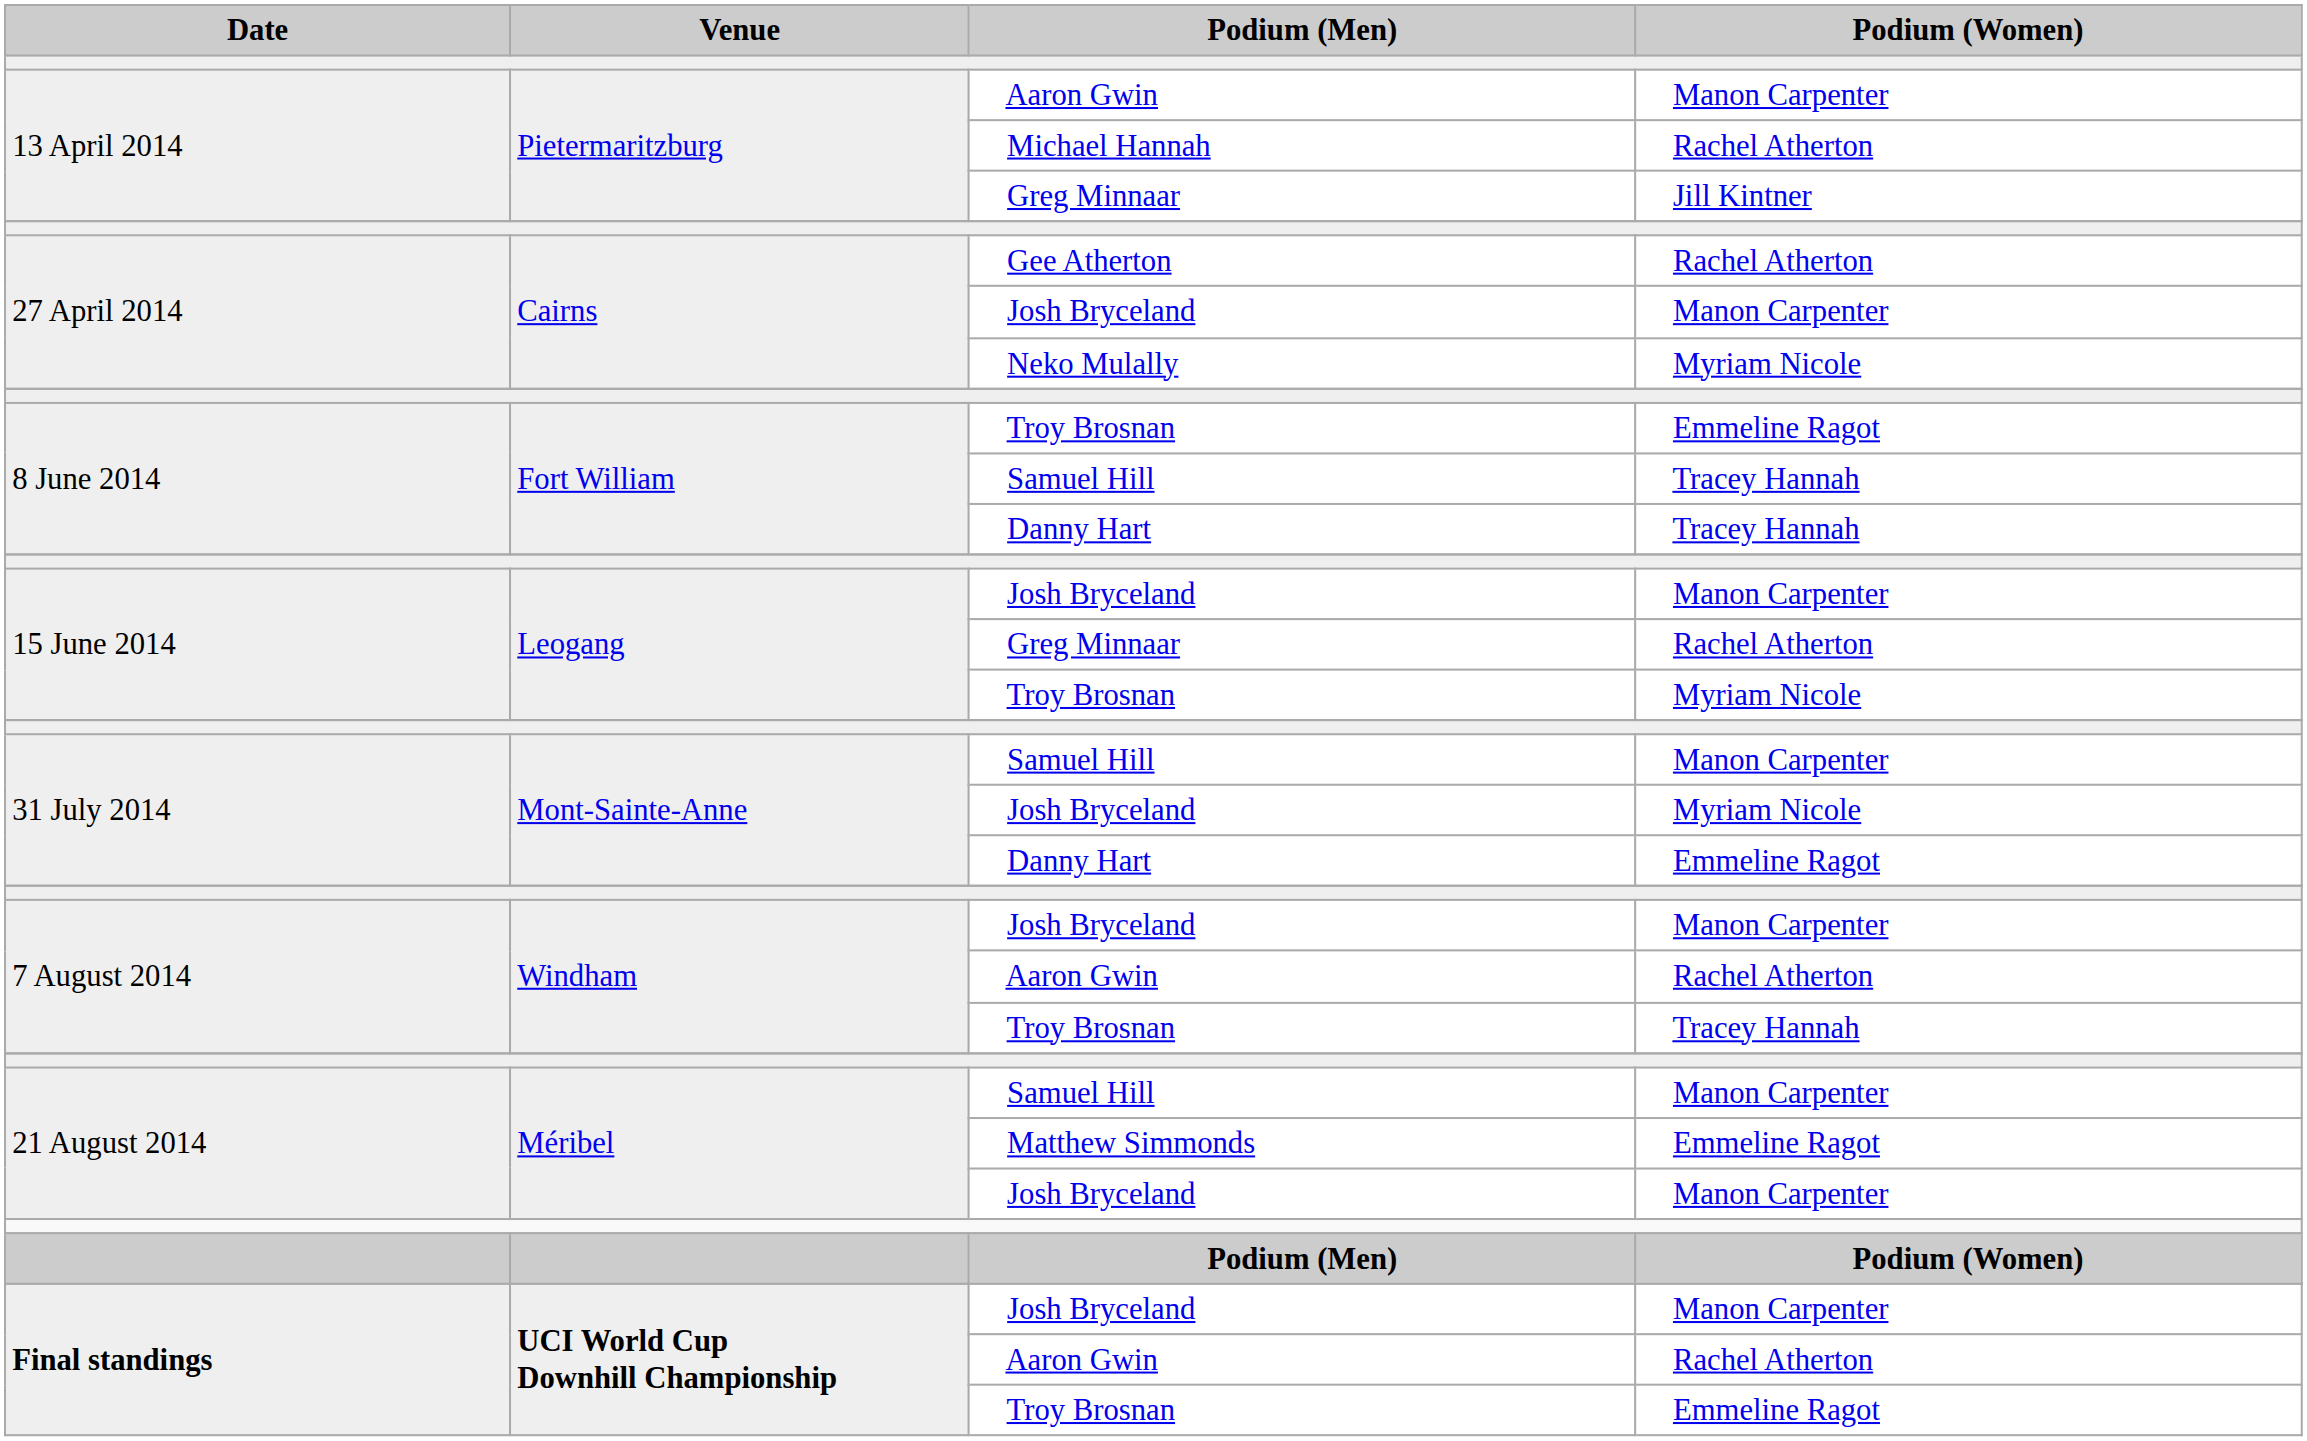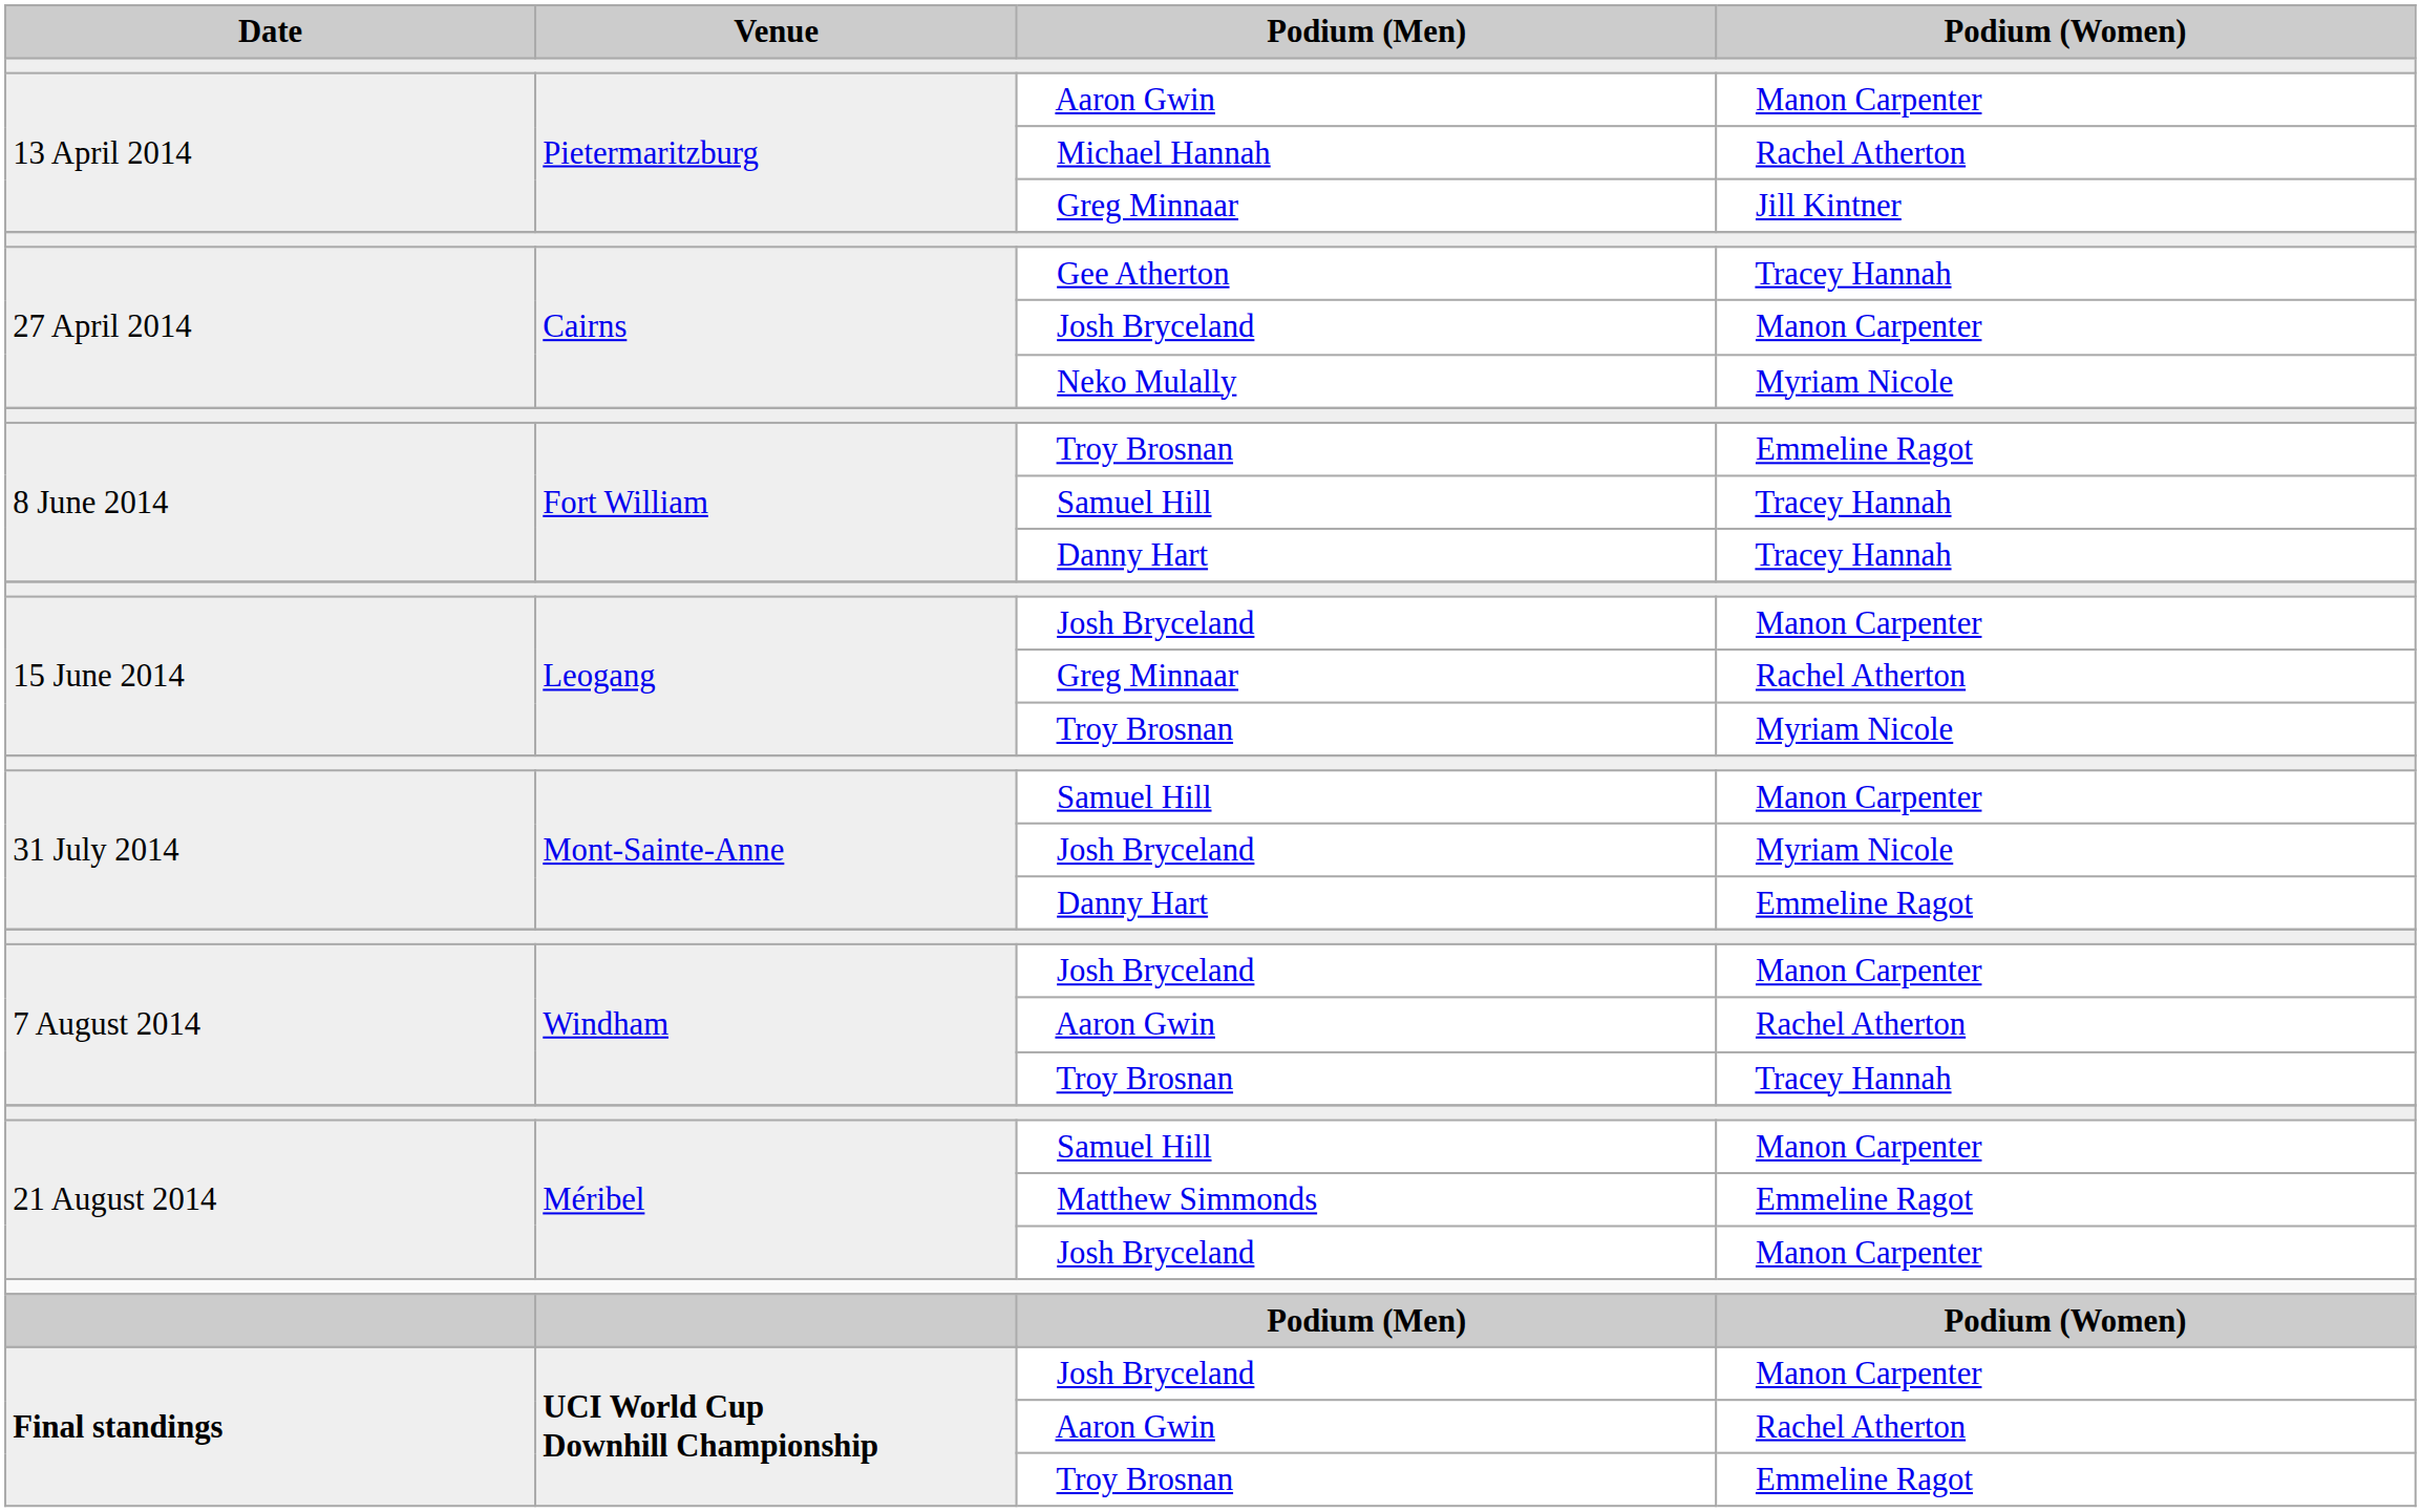Gee Atherton | Podium (Women): Rachel Atherton -> Tracey Hannah
